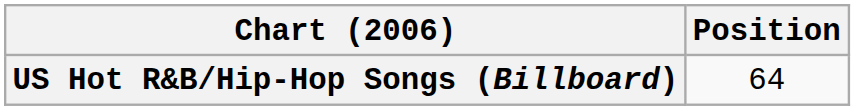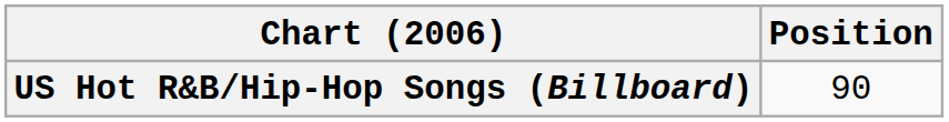US Hot R&B/Hip-Hop Songs (Billboard) | Position: 64 -> 90
